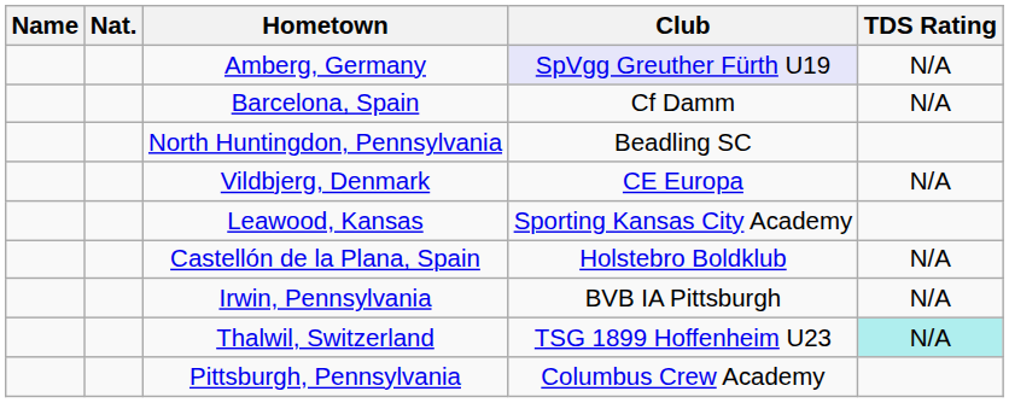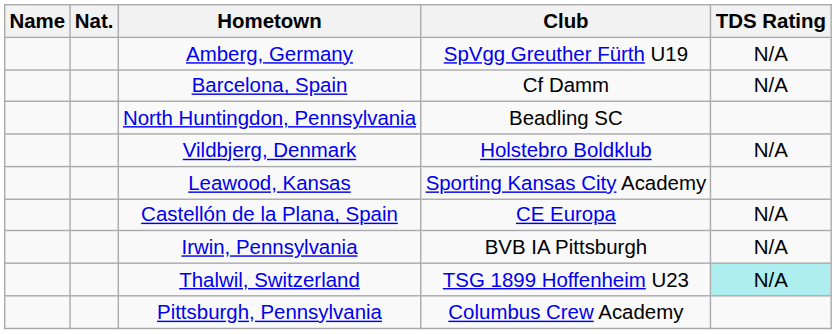Amberg, Germany | Club: lavender background -> no background
Vildbjerg, Denmark | Club: CE Europa -> Holstebro Boldklub
Castellón de la Plana, Spain | Club: Holstebro Boldklub -> CE Europa
